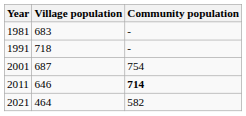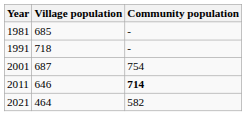1981 | Village population: 683 -> 685
